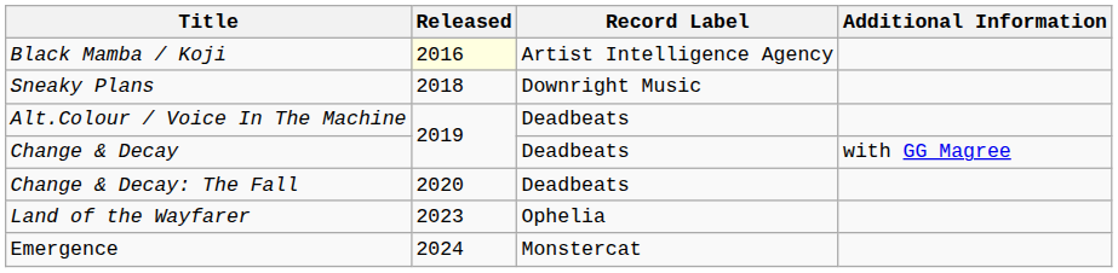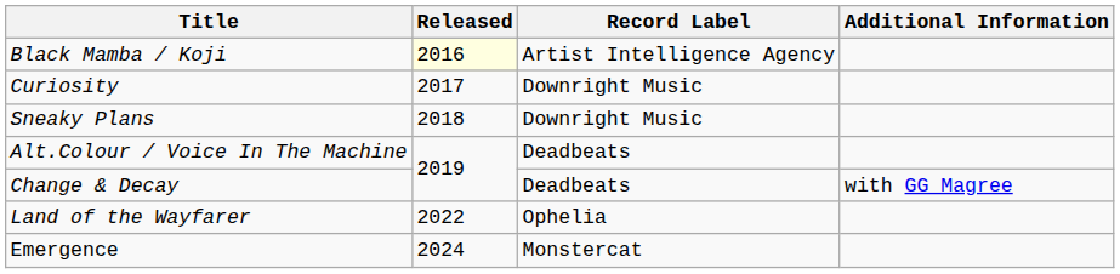+ row: Curiosity | 2017 | Downright Music
- row: Change & Decay: The Fall | 2020 | Deadbeats
Land of the Wayfarer | Released: 2023 -> 2022
